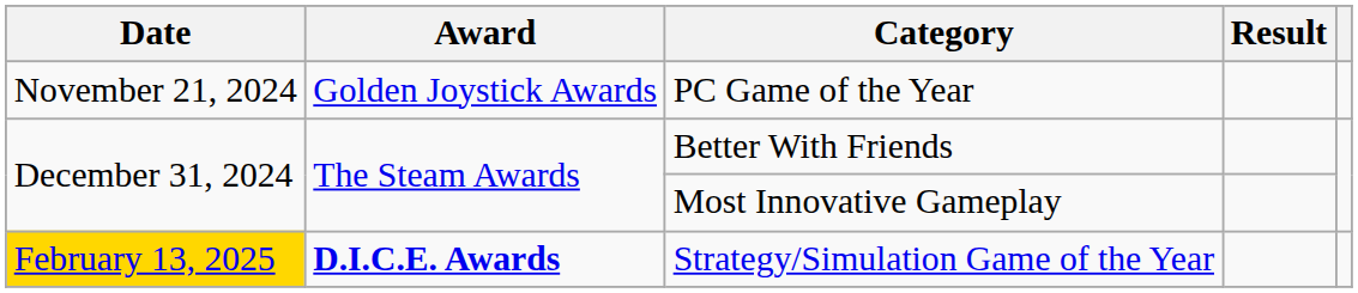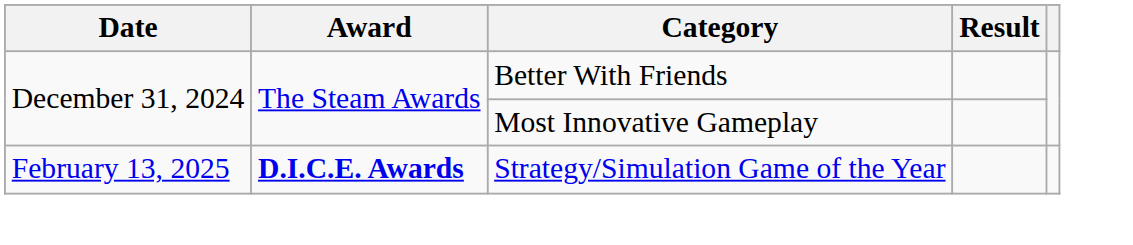- row: November 21, 2024 | Golden Joystick Awards | PC Game of the Year
Strategy/Simulation Game of the Year | Date: gold background -> no background
